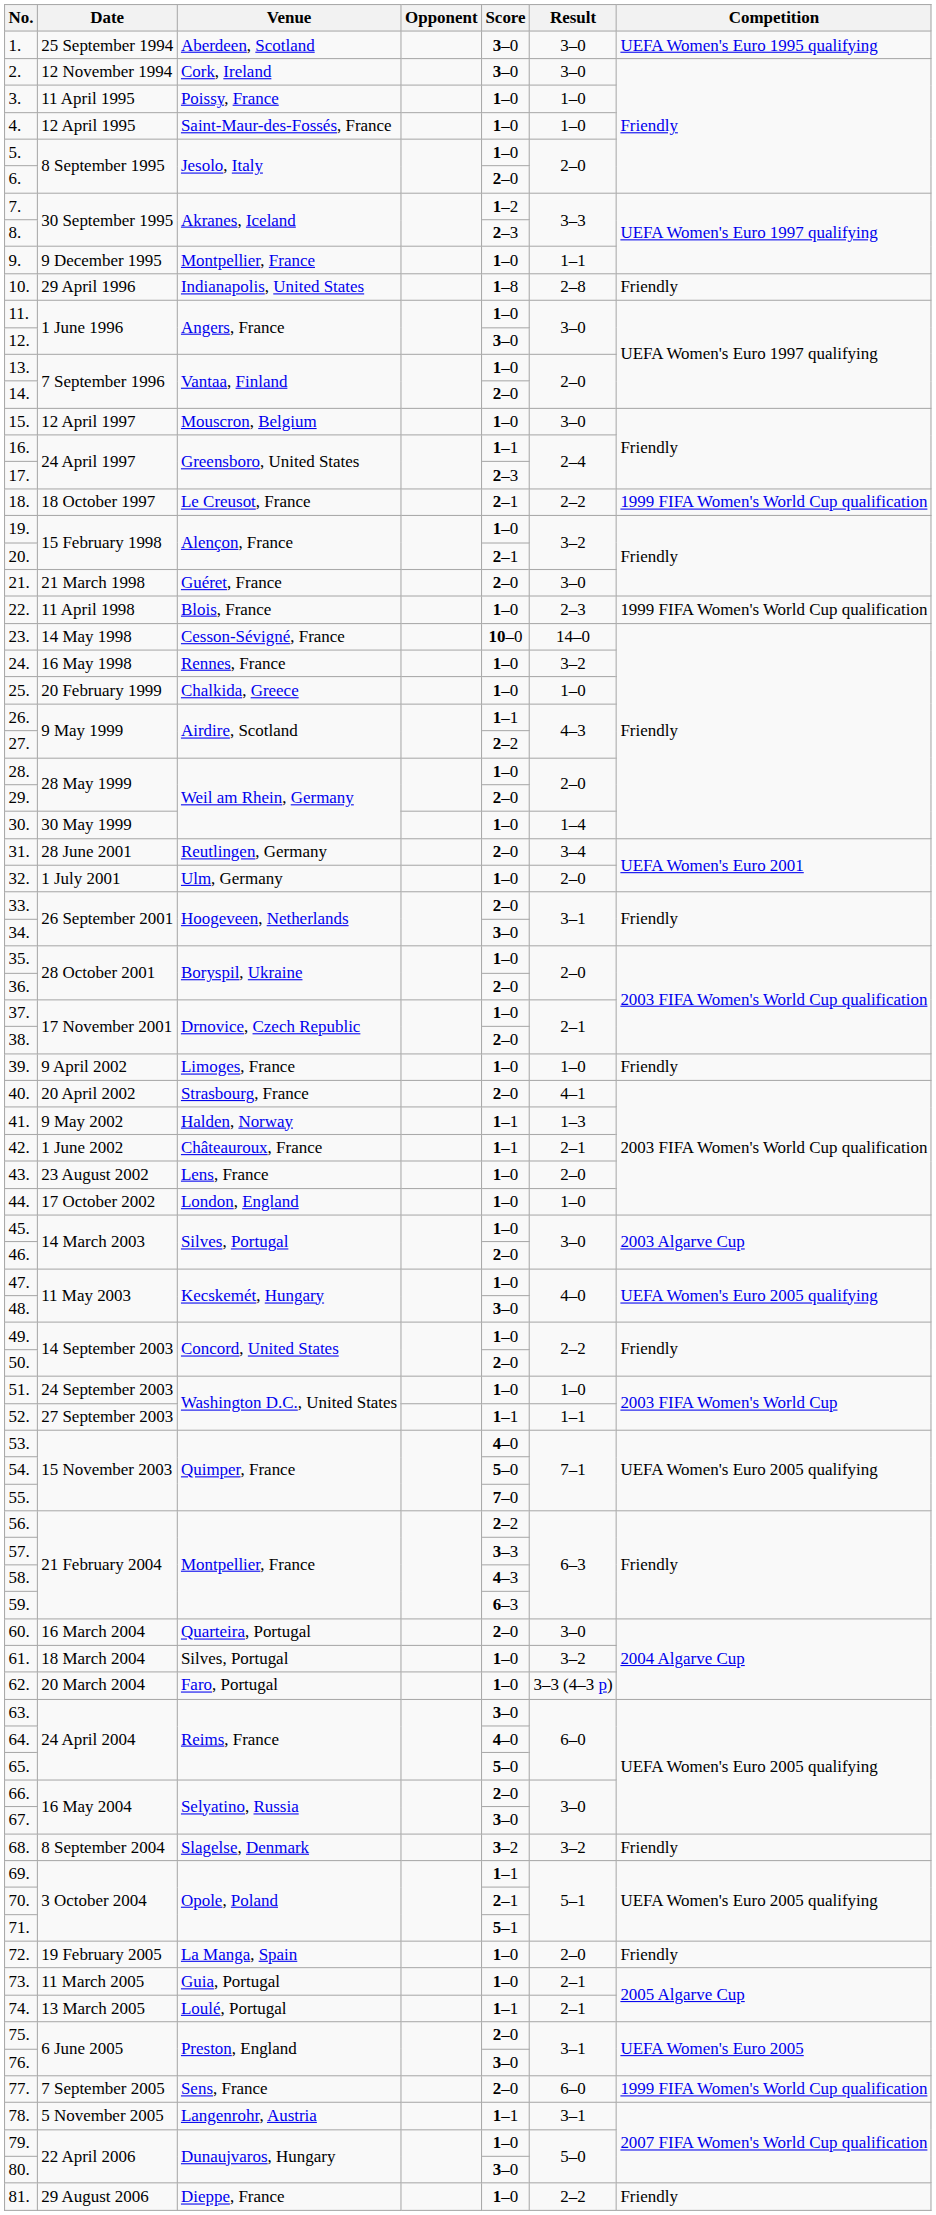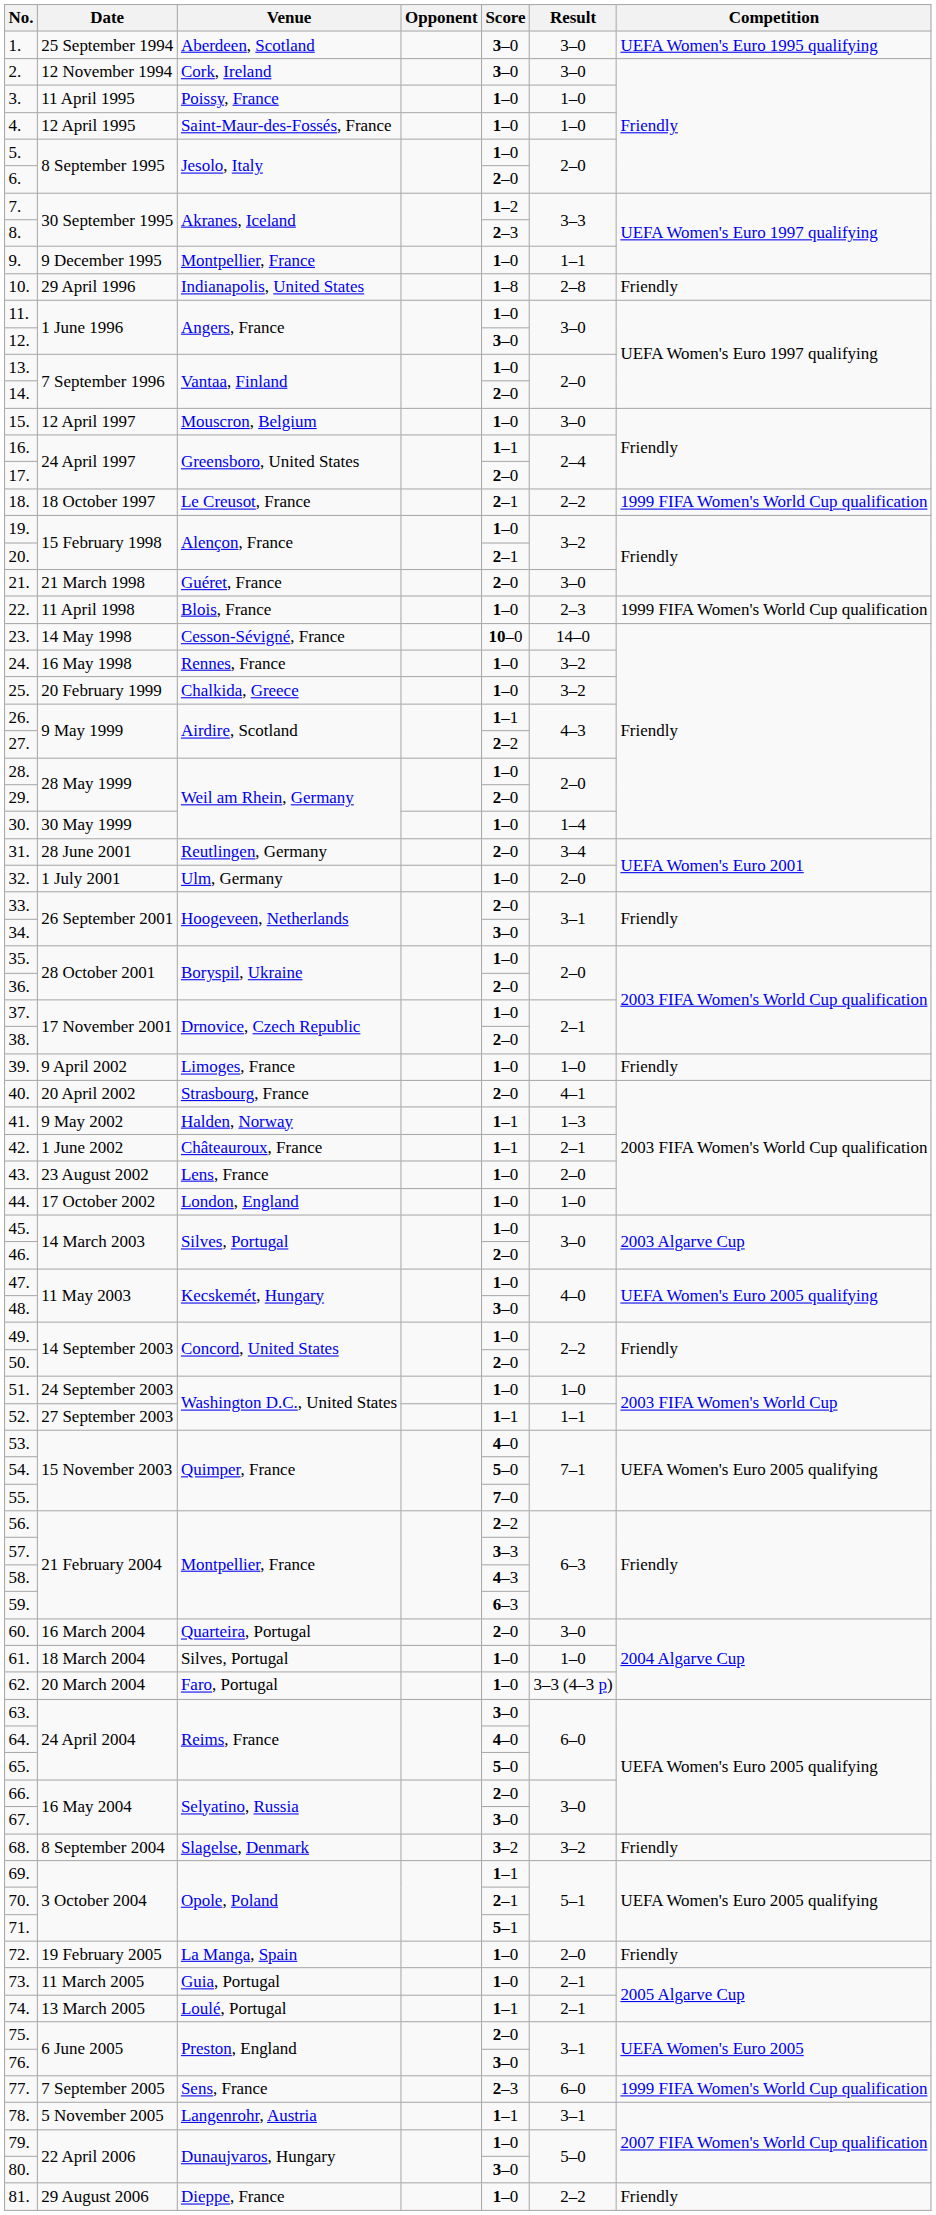17. | Score: 2–3 -> 2–0
25. | Result: 1–0 -> 3–2
61. | Result: 3–2 -> 1–0
77. | Score: 2–0 -> 2–3
